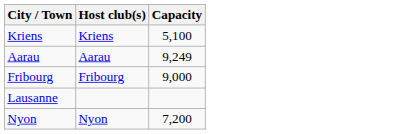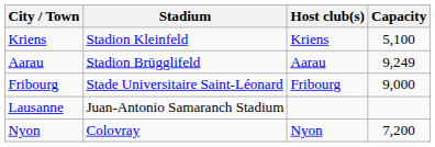+ column: Stadium | Stadion Kleinfeld | Stadion Brügglifeld | Stade Universitaire Saint-Léonard | Juan-Antonio Samaranch Stadium | Colovray
